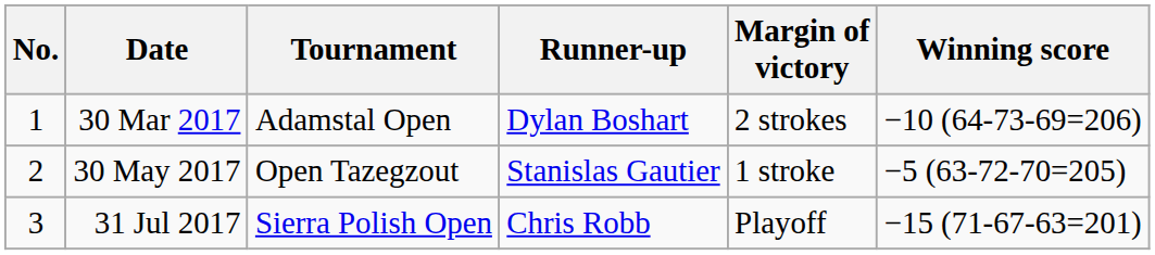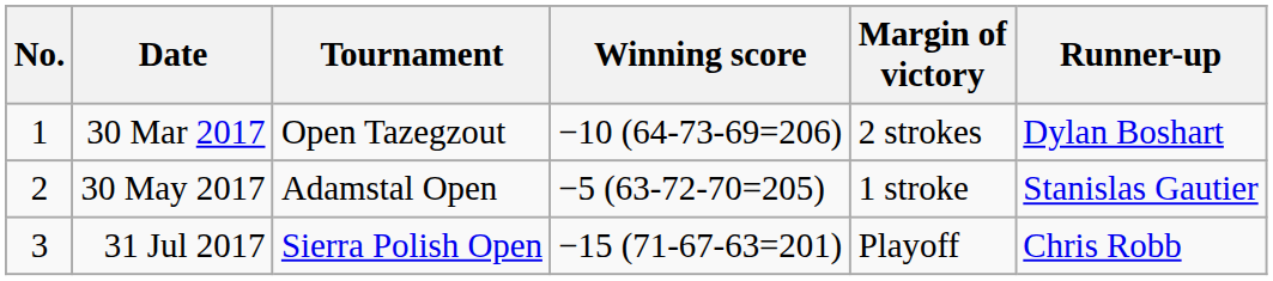columns swapped: Winning score <-> Runner-up
30 Mar 2017 | Tournament: Adamstal Open -> Open Tazegzout
30 May 2017 | Tournament: Open Tazegzout -> Adamstal Open
